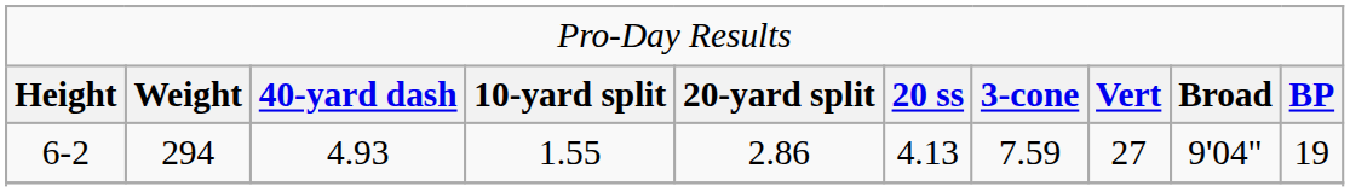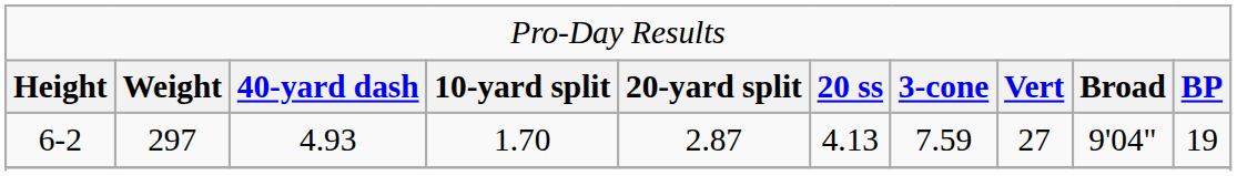6-2 | column 2: 294 -> 297
6-2 | column 4: 1.55 -> 1.70
6-2 | column 5: 2.86 -> 2.87
